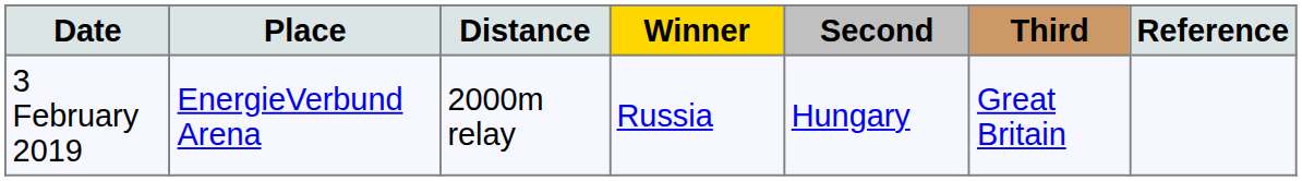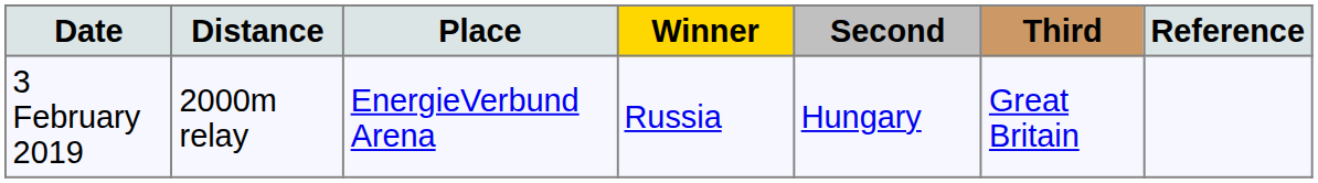columns swapped: Place <-> Distance
